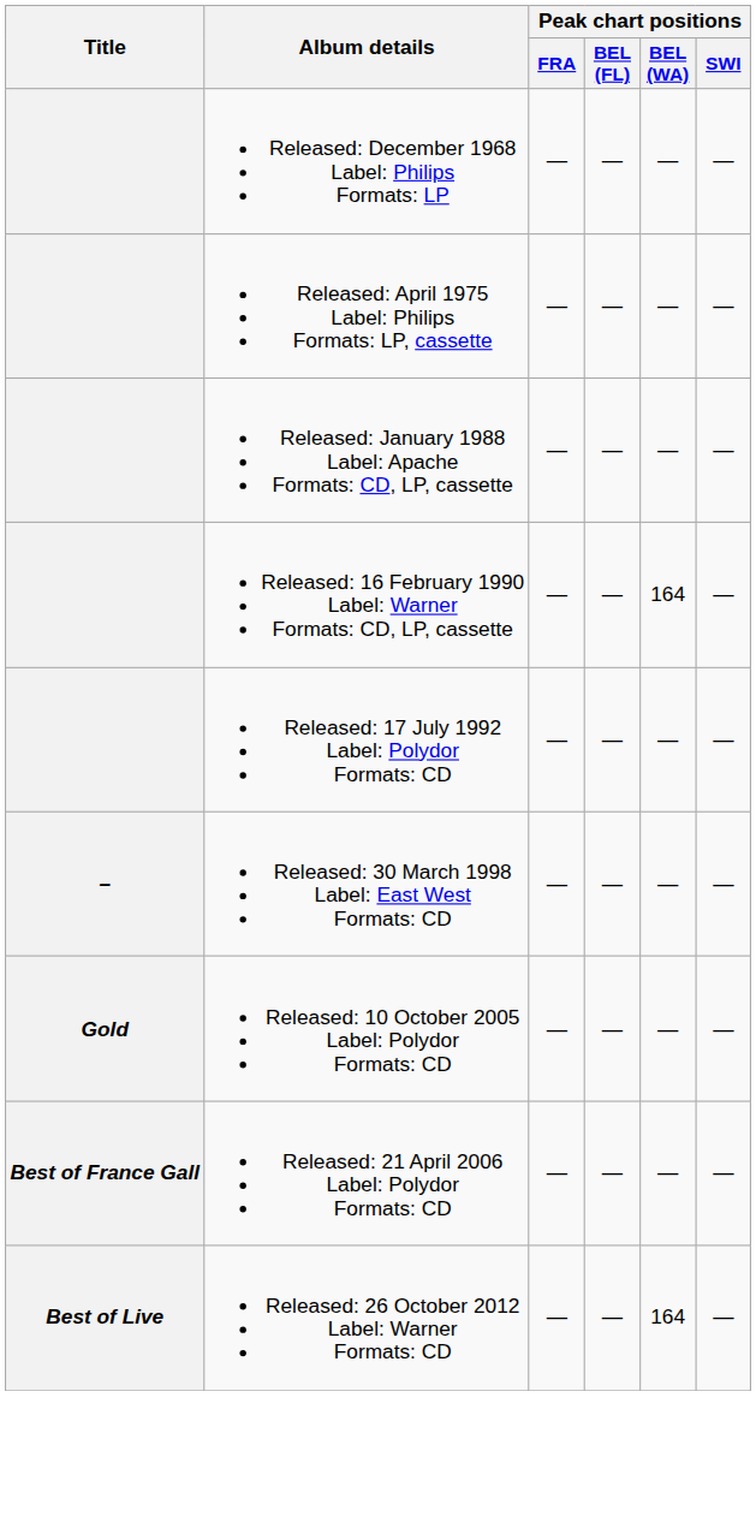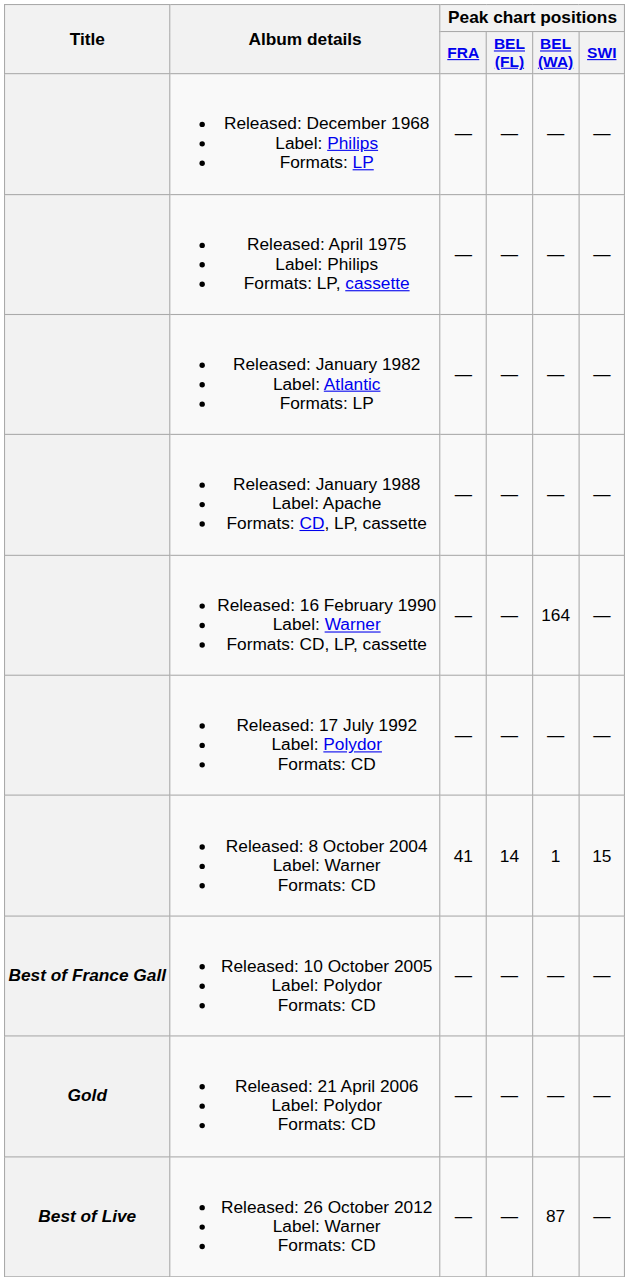+ row: Released: January 1982 Label: Atlantic Formats: LP | — | — | — | —
- row: – | Released: 30 March 1998 Label: East West Formats: CD | — | — | — | —
+ row: Released: 8 October 2004 Label: Warner Formats: CD | 41 | 14 | 1 | 15
Released: 10 October 2005 Label: Polydor Formats: CD | Title: Gold -> Best of France Gall
Released: 21 April 2006 Label: Polydor Formats: CD | Title: Best of France Gall -> Gold
Released: 26 October 2012 Label: Warner Formats: CD | Peak chart positions / BEL (WA): 164 -> 87
